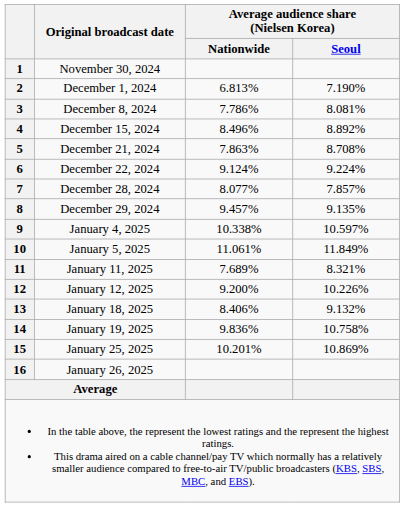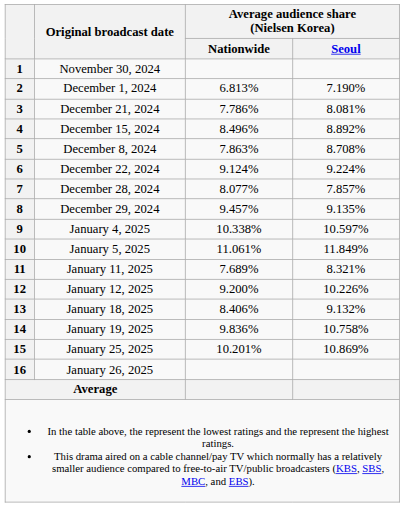3 | Original broadcast date: December 8, 2024 -> December 21, 2024
5 | Original broadcast date: December 21, 2024 -> December 8, 2024
